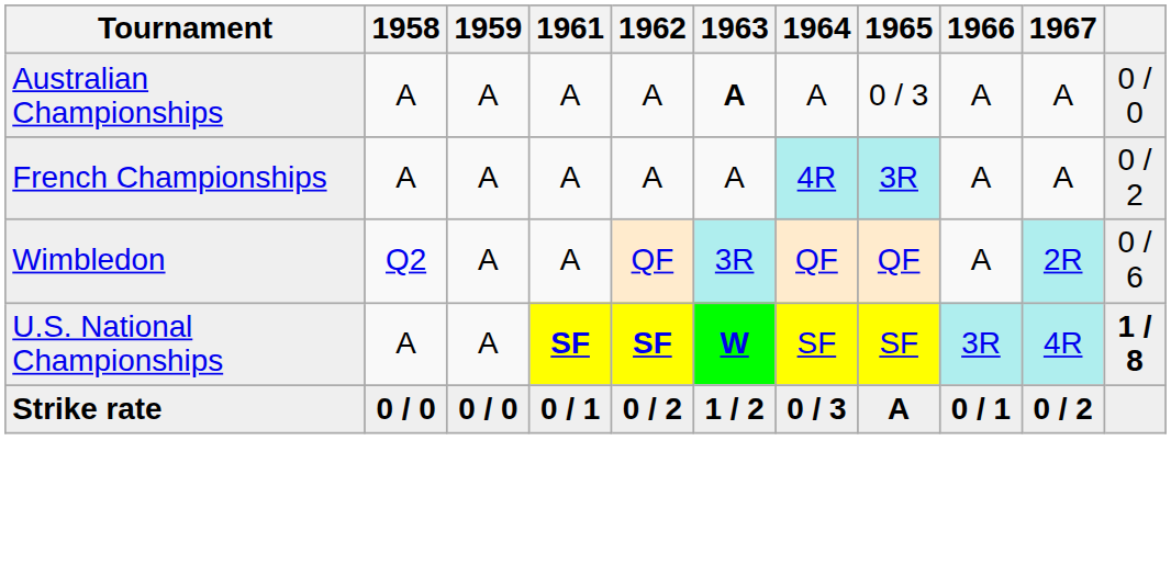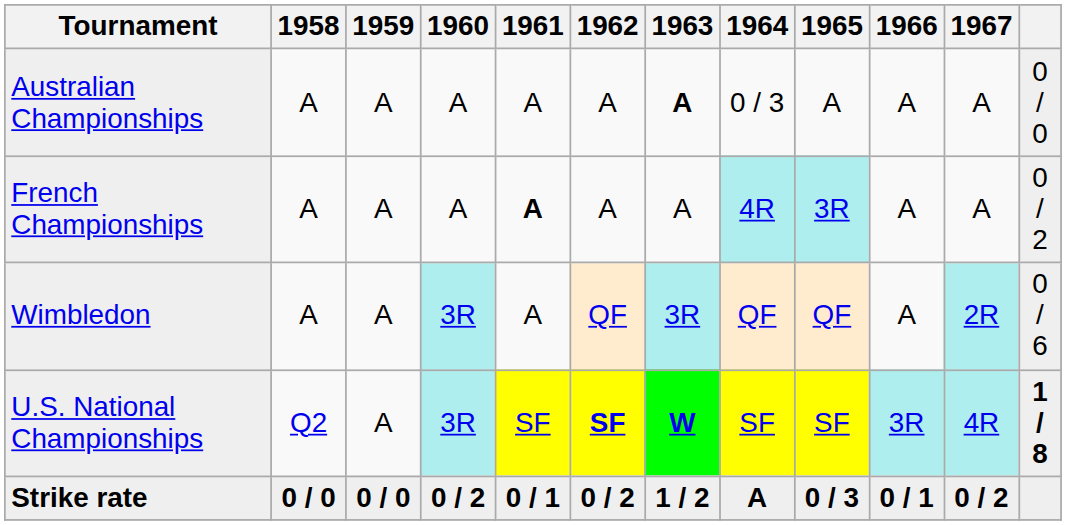+ column: 1960 | A | A | 3R | 3R | 0 / 2
Australian Championships | 1964: A -> 0 / 3
Australian Championships | 1965: 0 / 3 -> A
French Championships | 1961: normal -> bold
Wimbledon | 1958: Q2 -> A
U.S. National Championships | 1958: A -> Q2
U.S. National Championships | 1961: bold -> normal
Strike rate | 1964: 0 / 3 -> A
Strike rate | 1965: A -> 0 / 3
